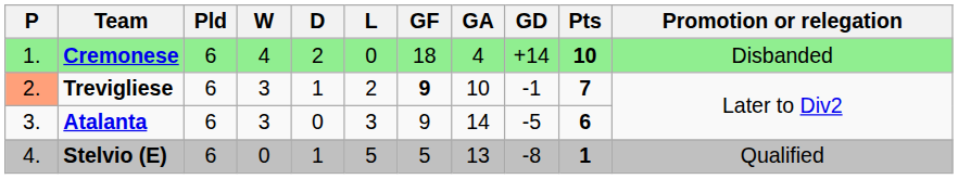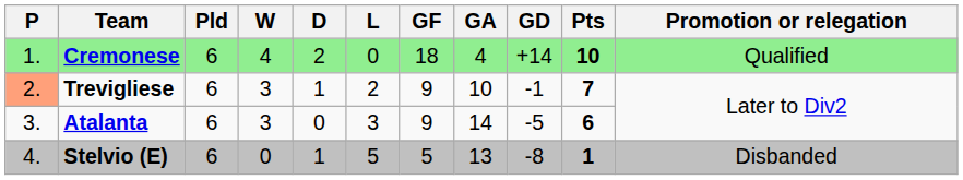Cremonese | Promotion or relegation: Disbanded -> Qualified
Trevigliese | GF: bold -> normal
Stelvio (E) | Promotion or relegation: Qualified -> Disbanded
